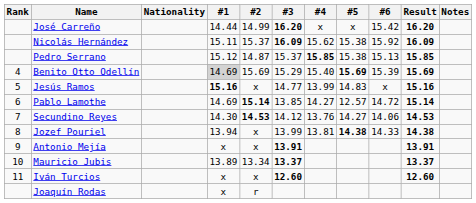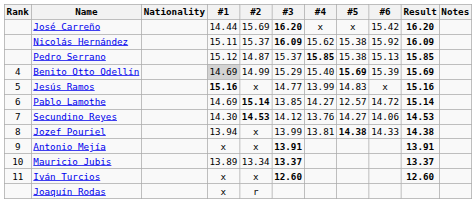José Carreño | #2: 14.99 -> 15.69
Benito Otto Odellín | #2: 15.69 -> 14.99
